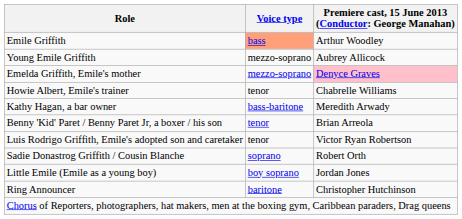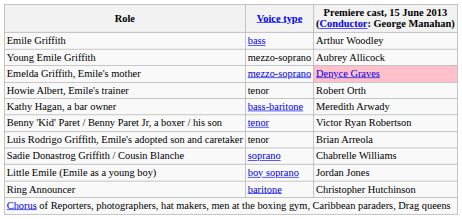Emile Griffith | Voice type: lightsalmon background -> no background
Howie Albert, Emile's trainer | column 3: Chabrelle Williams -> Robert Orth
Benny 'Kid' Paret / Benny Paret Jr, a boxer / his son | column 3: Brian Arreola -> Victor Ryan Robertson
Luis Rodrigo Griffith, Emile's adopted son and caretaker | column 3: Victor Ryan Robertson -> Brian Arreola
Sadie Donastrog Griffith / Cousin Blanche | column 3: Robert Orth -> Chabrelle Williams
